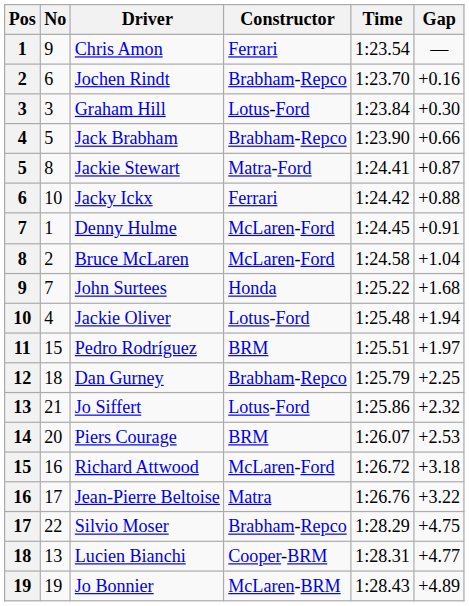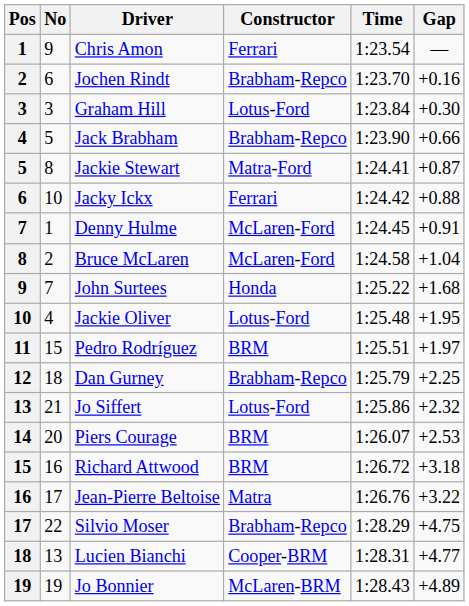Jackie Oliver | Gap: +1.94 -> +1.95
Richard Attwood | Constructor: McLaren-Ford -> BRM
